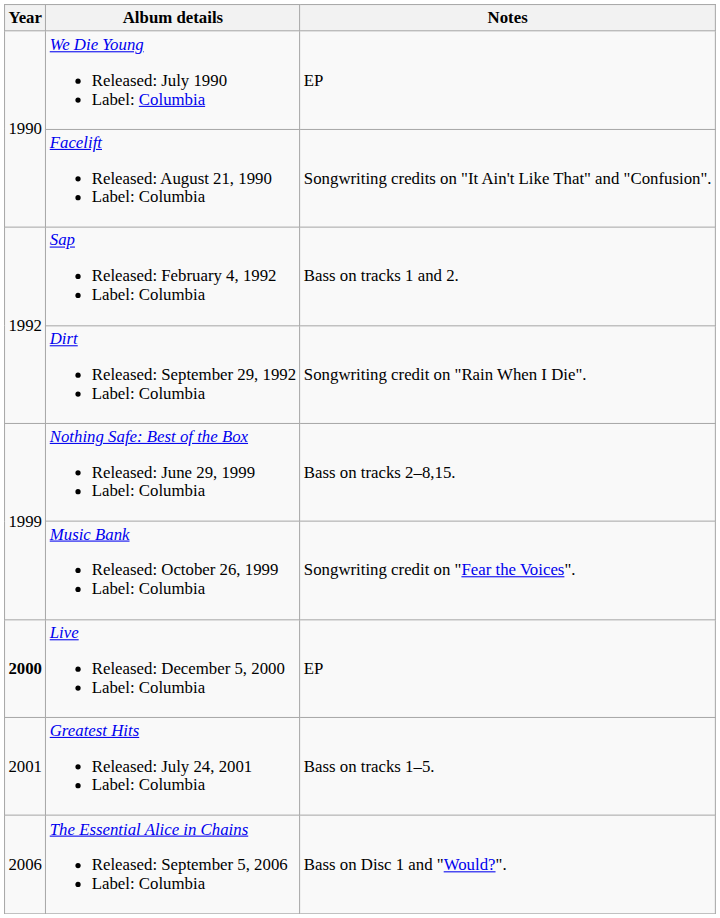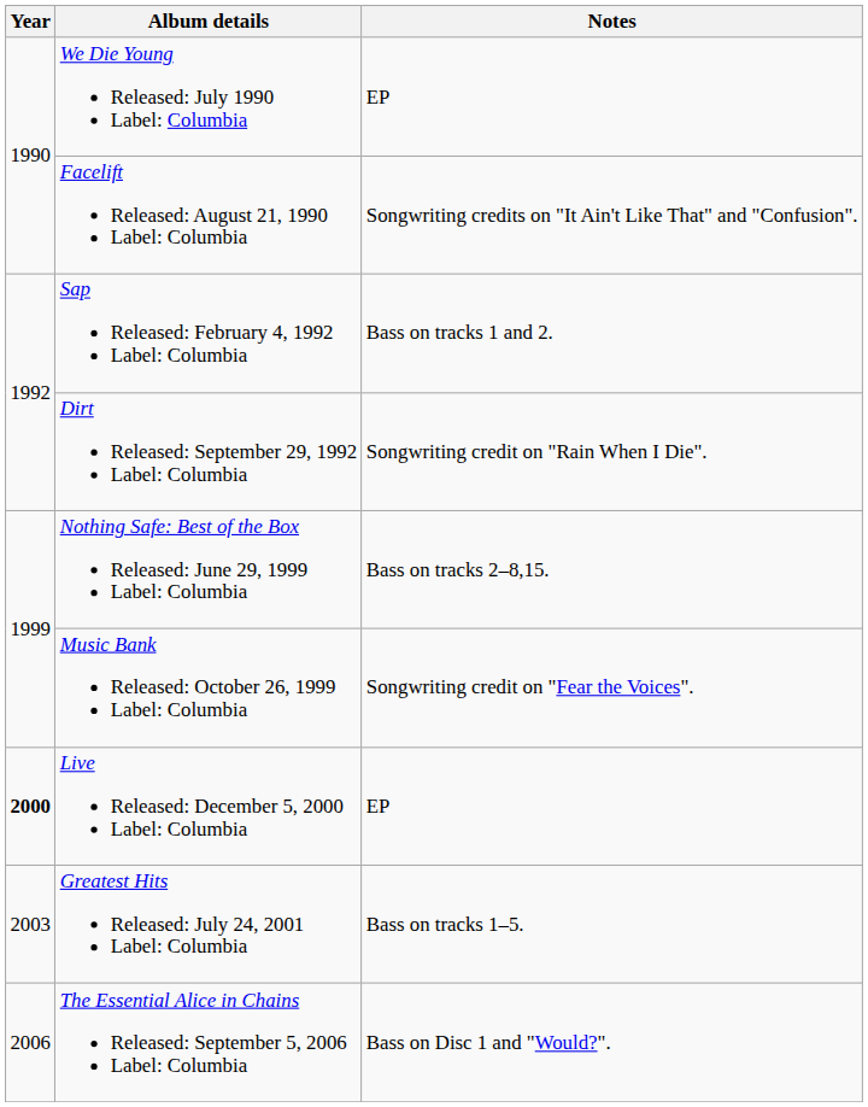Greatest Hits Released: July 24, 2001 Label: Columbia | Year: 2001 -> 2003
